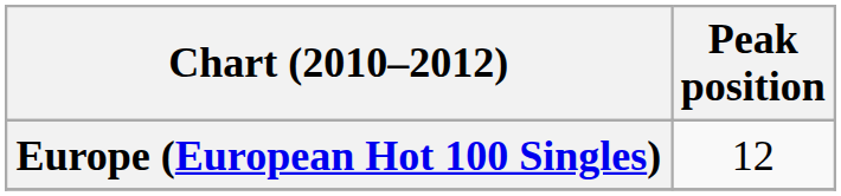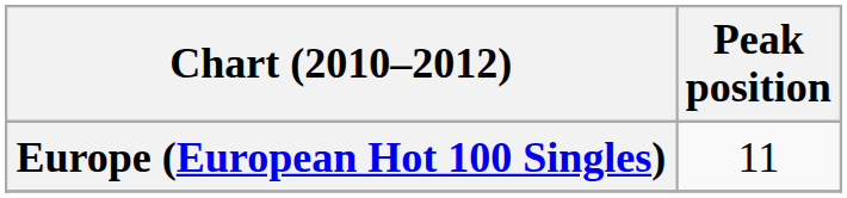Europe (European Hot 100 Singles) | Peak position: 12 -> 11
